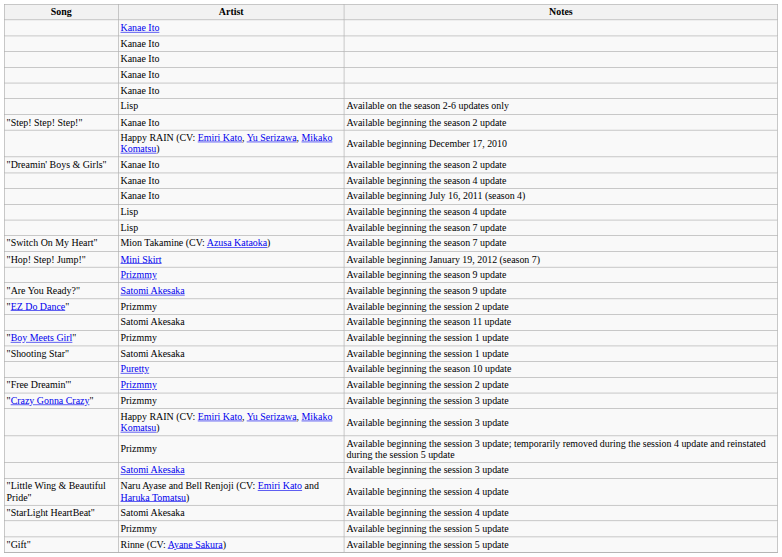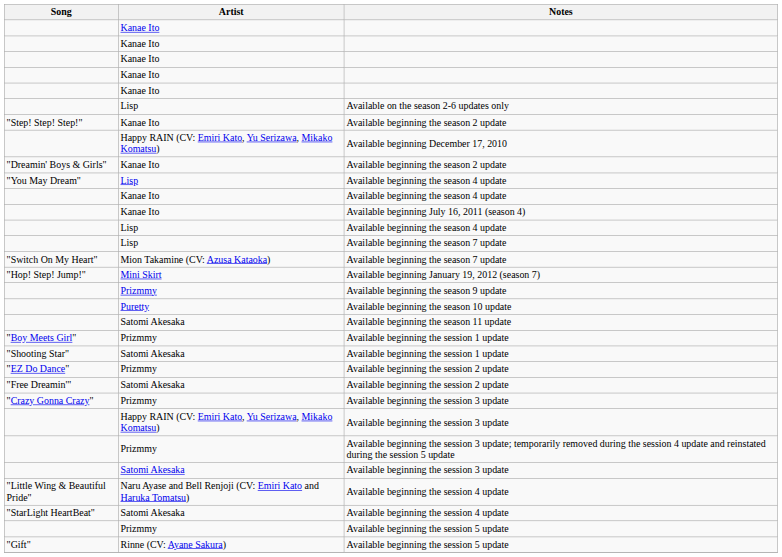+ row: "You May Dream" | Lisp | Available beginning the season 4 update
- row: "Are You Ready?" | Satomi Akesaka | Available beginning the season 9 update
rows swapped: Available beginning the season 10 update <-> "EZ Do Dance" / Available beginning the session 2 update
"Free Dreamin'" / Available beginning the session 2 update | Artist: Prizmmy -> Satomi Akesaka
